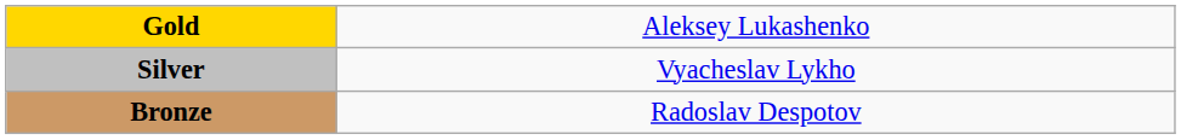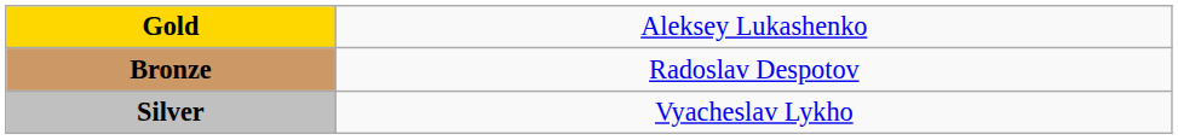rows swapped: Silver <-> Bronze
